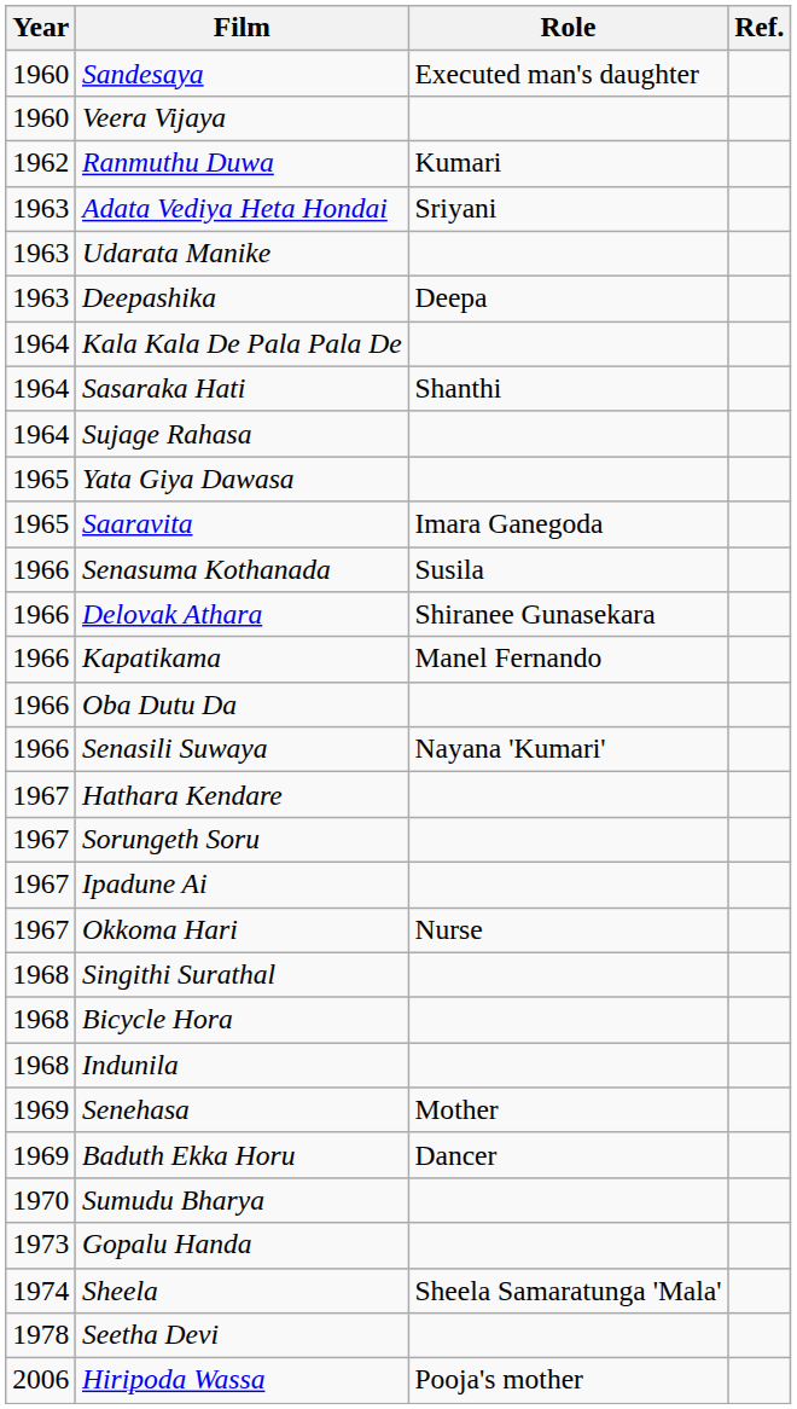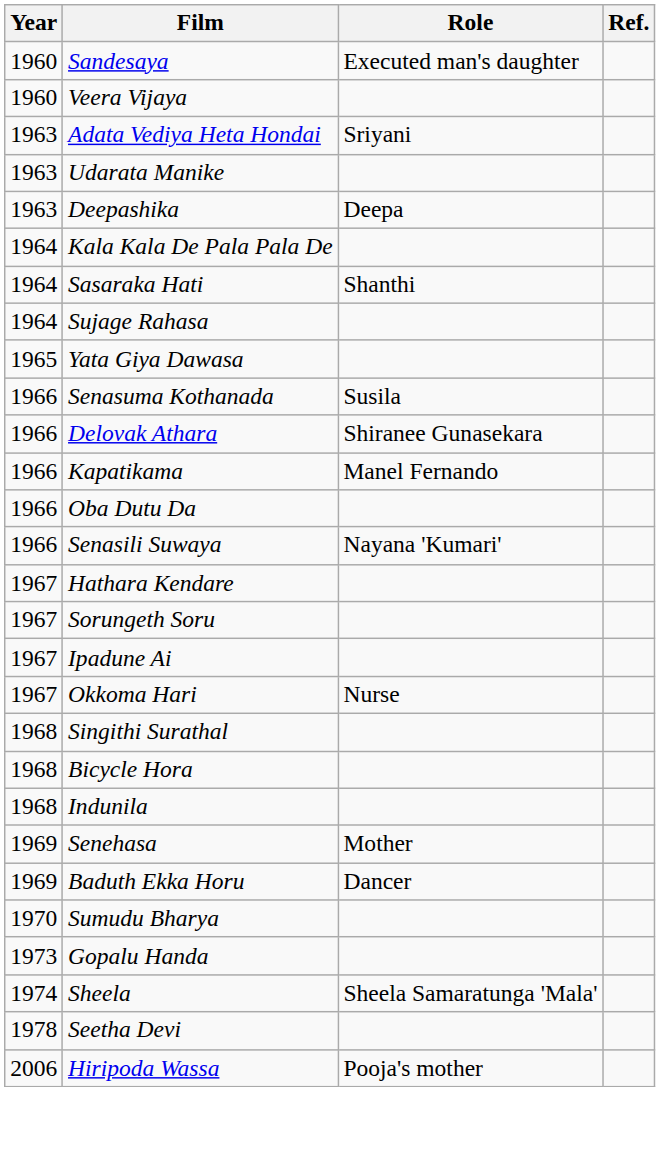- row: 1962 | Ranmuthu Duwa | Kumari
- row: 1965 | Saaravita | Imara Ganegoda
